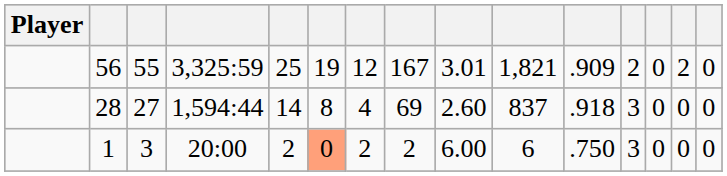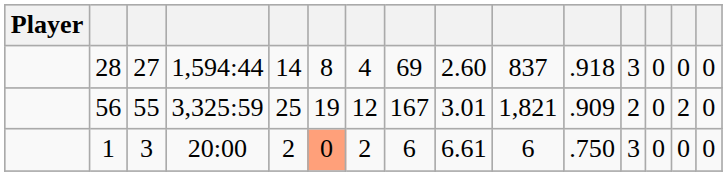rows swapped: 56 <-> 28
1 | column 8: 2 -> 6
1 | column 9: 6.00 -> 6.61
